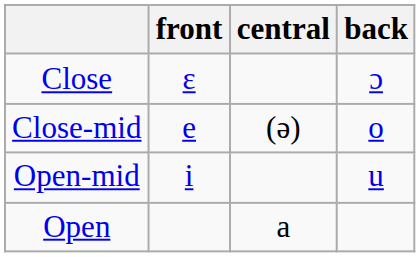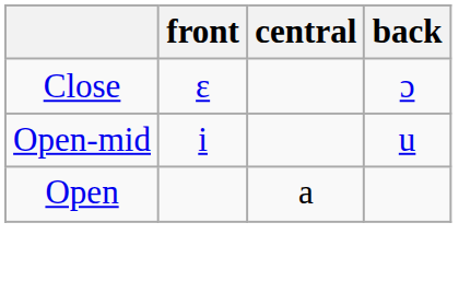- row: Close-mid | e | (ə) | o
